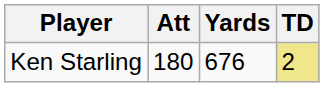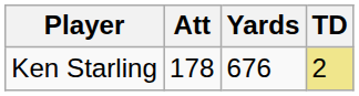Ken Starling | Att: 180 -> 178
